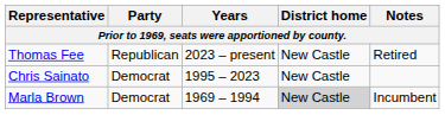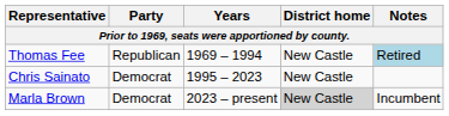Thomas Fee | Years: 2023 – present -> 1969 – 1994
Thomas Fee | Notes: no background -> lightblue background
Marla Brown | Years: 1969 – 1994 -> 2023 – present
